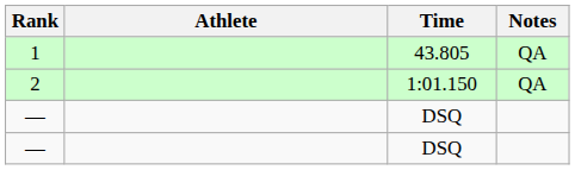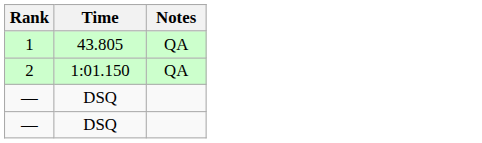- column: Athlete
